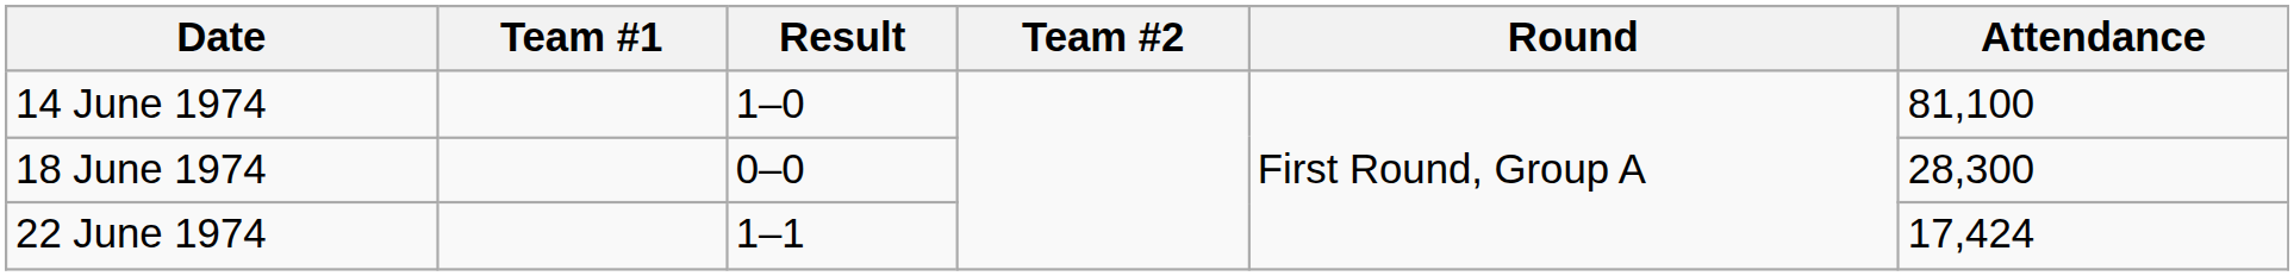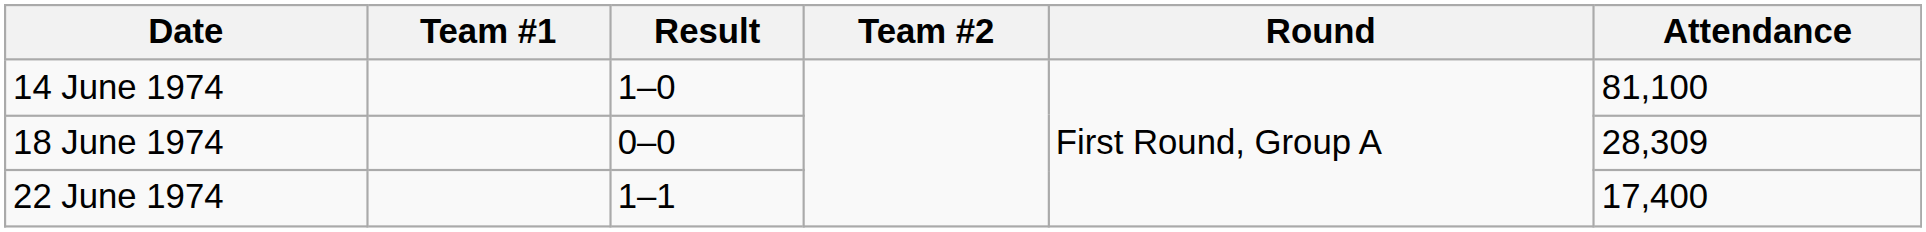18 June 1974 | Attendance: 28,300 -> 28,309
22 June 1974 | Attendance: 17,424 -> 17,400
